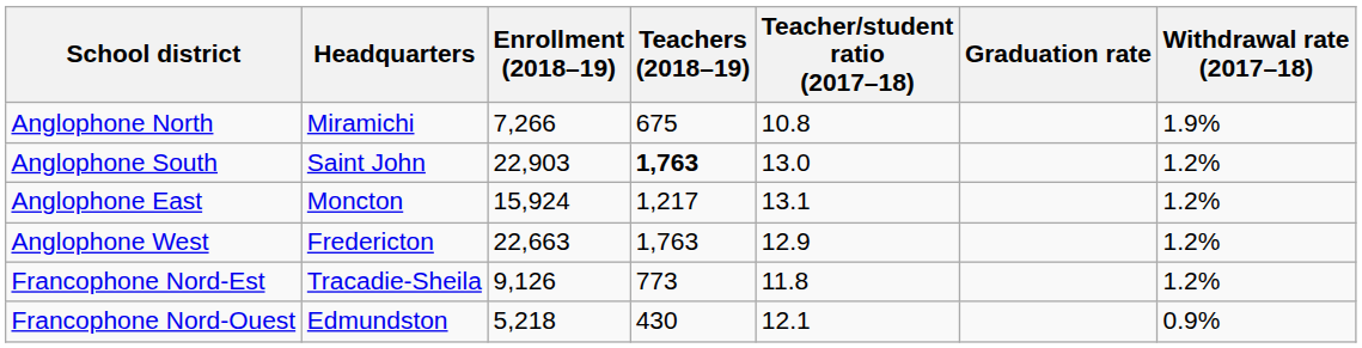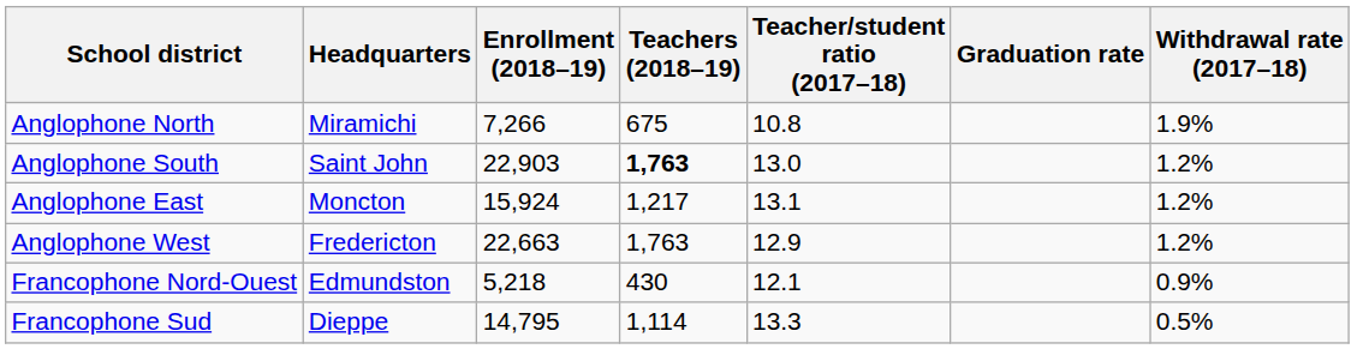- row: Francophone Nord-Est | Tracadie-Sheila | 9,126 | 773 | 11.8 | 1.2%
+ row: Francophone Sud | Dieppe | 14,795 | 1,114 | 13.3 | 0.5%
